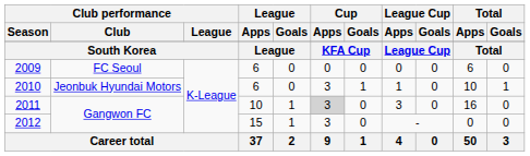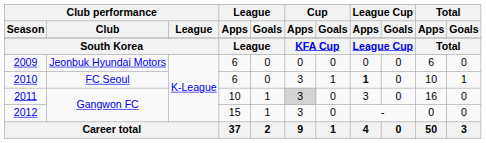2009 | Club performance / Club: FC Seoul -> Jeonbuk Hyundai Motors
2010 | Club performance / Club: Jeonbuk Hyundai Motors -> FC Seoul
2010 | League Cup / Apps: normal -> bold
